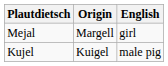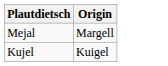- column: English | girl | male pig
